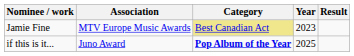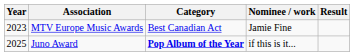columns swapped: Year <-> Nominee / work
MTV Europe Music Awards | Category: khaki background -> no background
